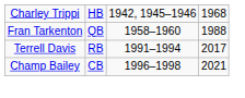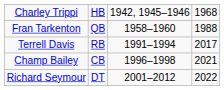+ row: Richard Seymour | DT | 2001–2012 | 2022
